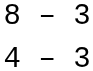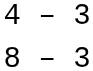rows swapped: 4 – 3 <-> 8 – 3
